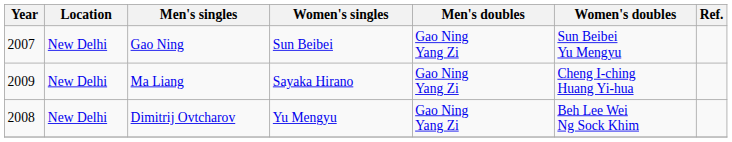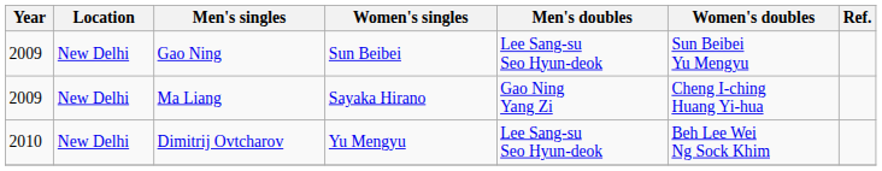Gao Ning | Year: 2007 -> 2009
Gao Ning | Men's doubles: Gao Ning Yang Zi -> Lee Sang-su Seo Hyun-deok
Dimitrij Ovtcharov | Year: 2008 -> 2010
Dimitrij Ovtcharov | Men's doubles: Gao Ning Yang Zi -> Lee Sang-su Seo Hyun-deok
